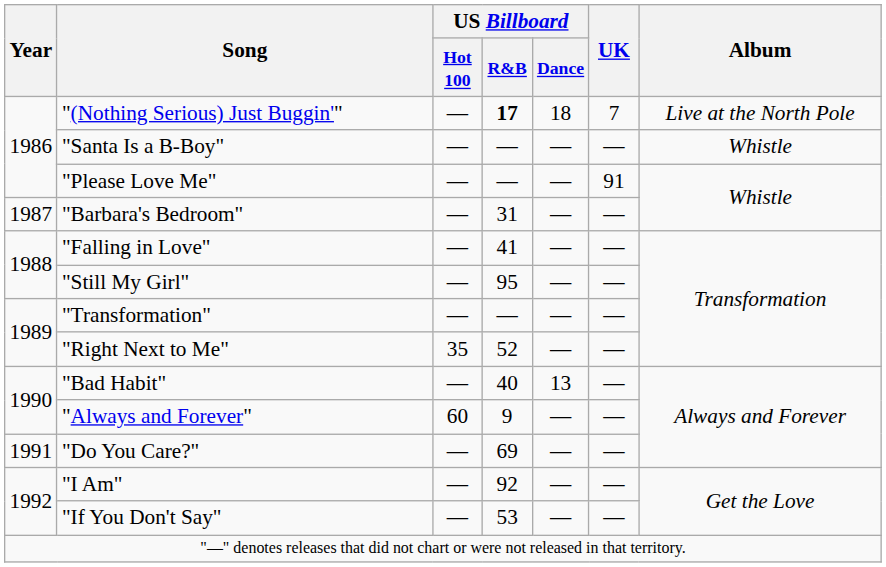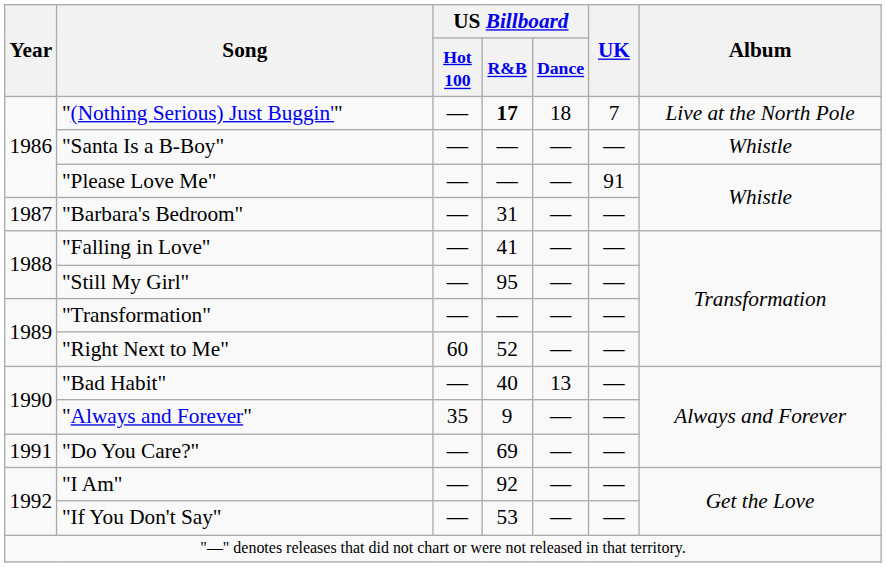"Right Next to Me" | US Billboard / Hot 100: 35 -> 60
"Always and Forever" | US Billboard / Hot 100: 60 -> 35
